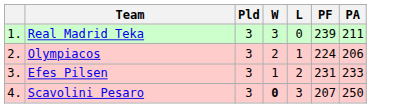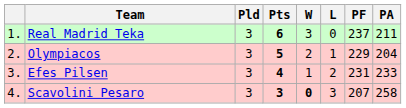+ column: Pts | 6 | 5 | 4 | 3
Real Madrid Teka | PF: 239 -> 237
Olympiacos | PF: 224 -> 229
Olympiacos | PA: 206 -> 204
Scavolini Pesaro | PA: 250 -> 258
